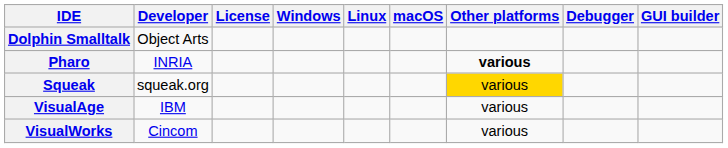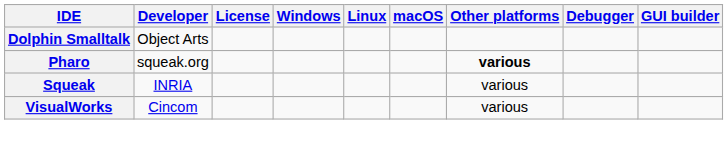Pharo | Developer: INRIA -> squeak.org
Squeak | Developer: squeak.org -> INRIA
Squeak | Other platforms: gold background -> no background
- row: VisualAge | IBM | various
